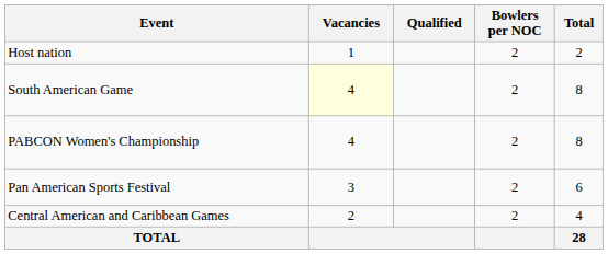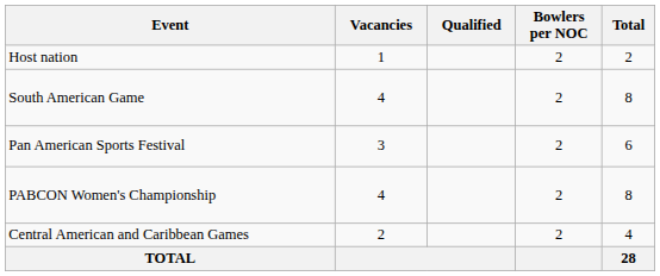South American Game | Vacancies: lightyellow background -> no background
rows swapped: Pan American Sports Festival <-> PABCON Women's Championship
